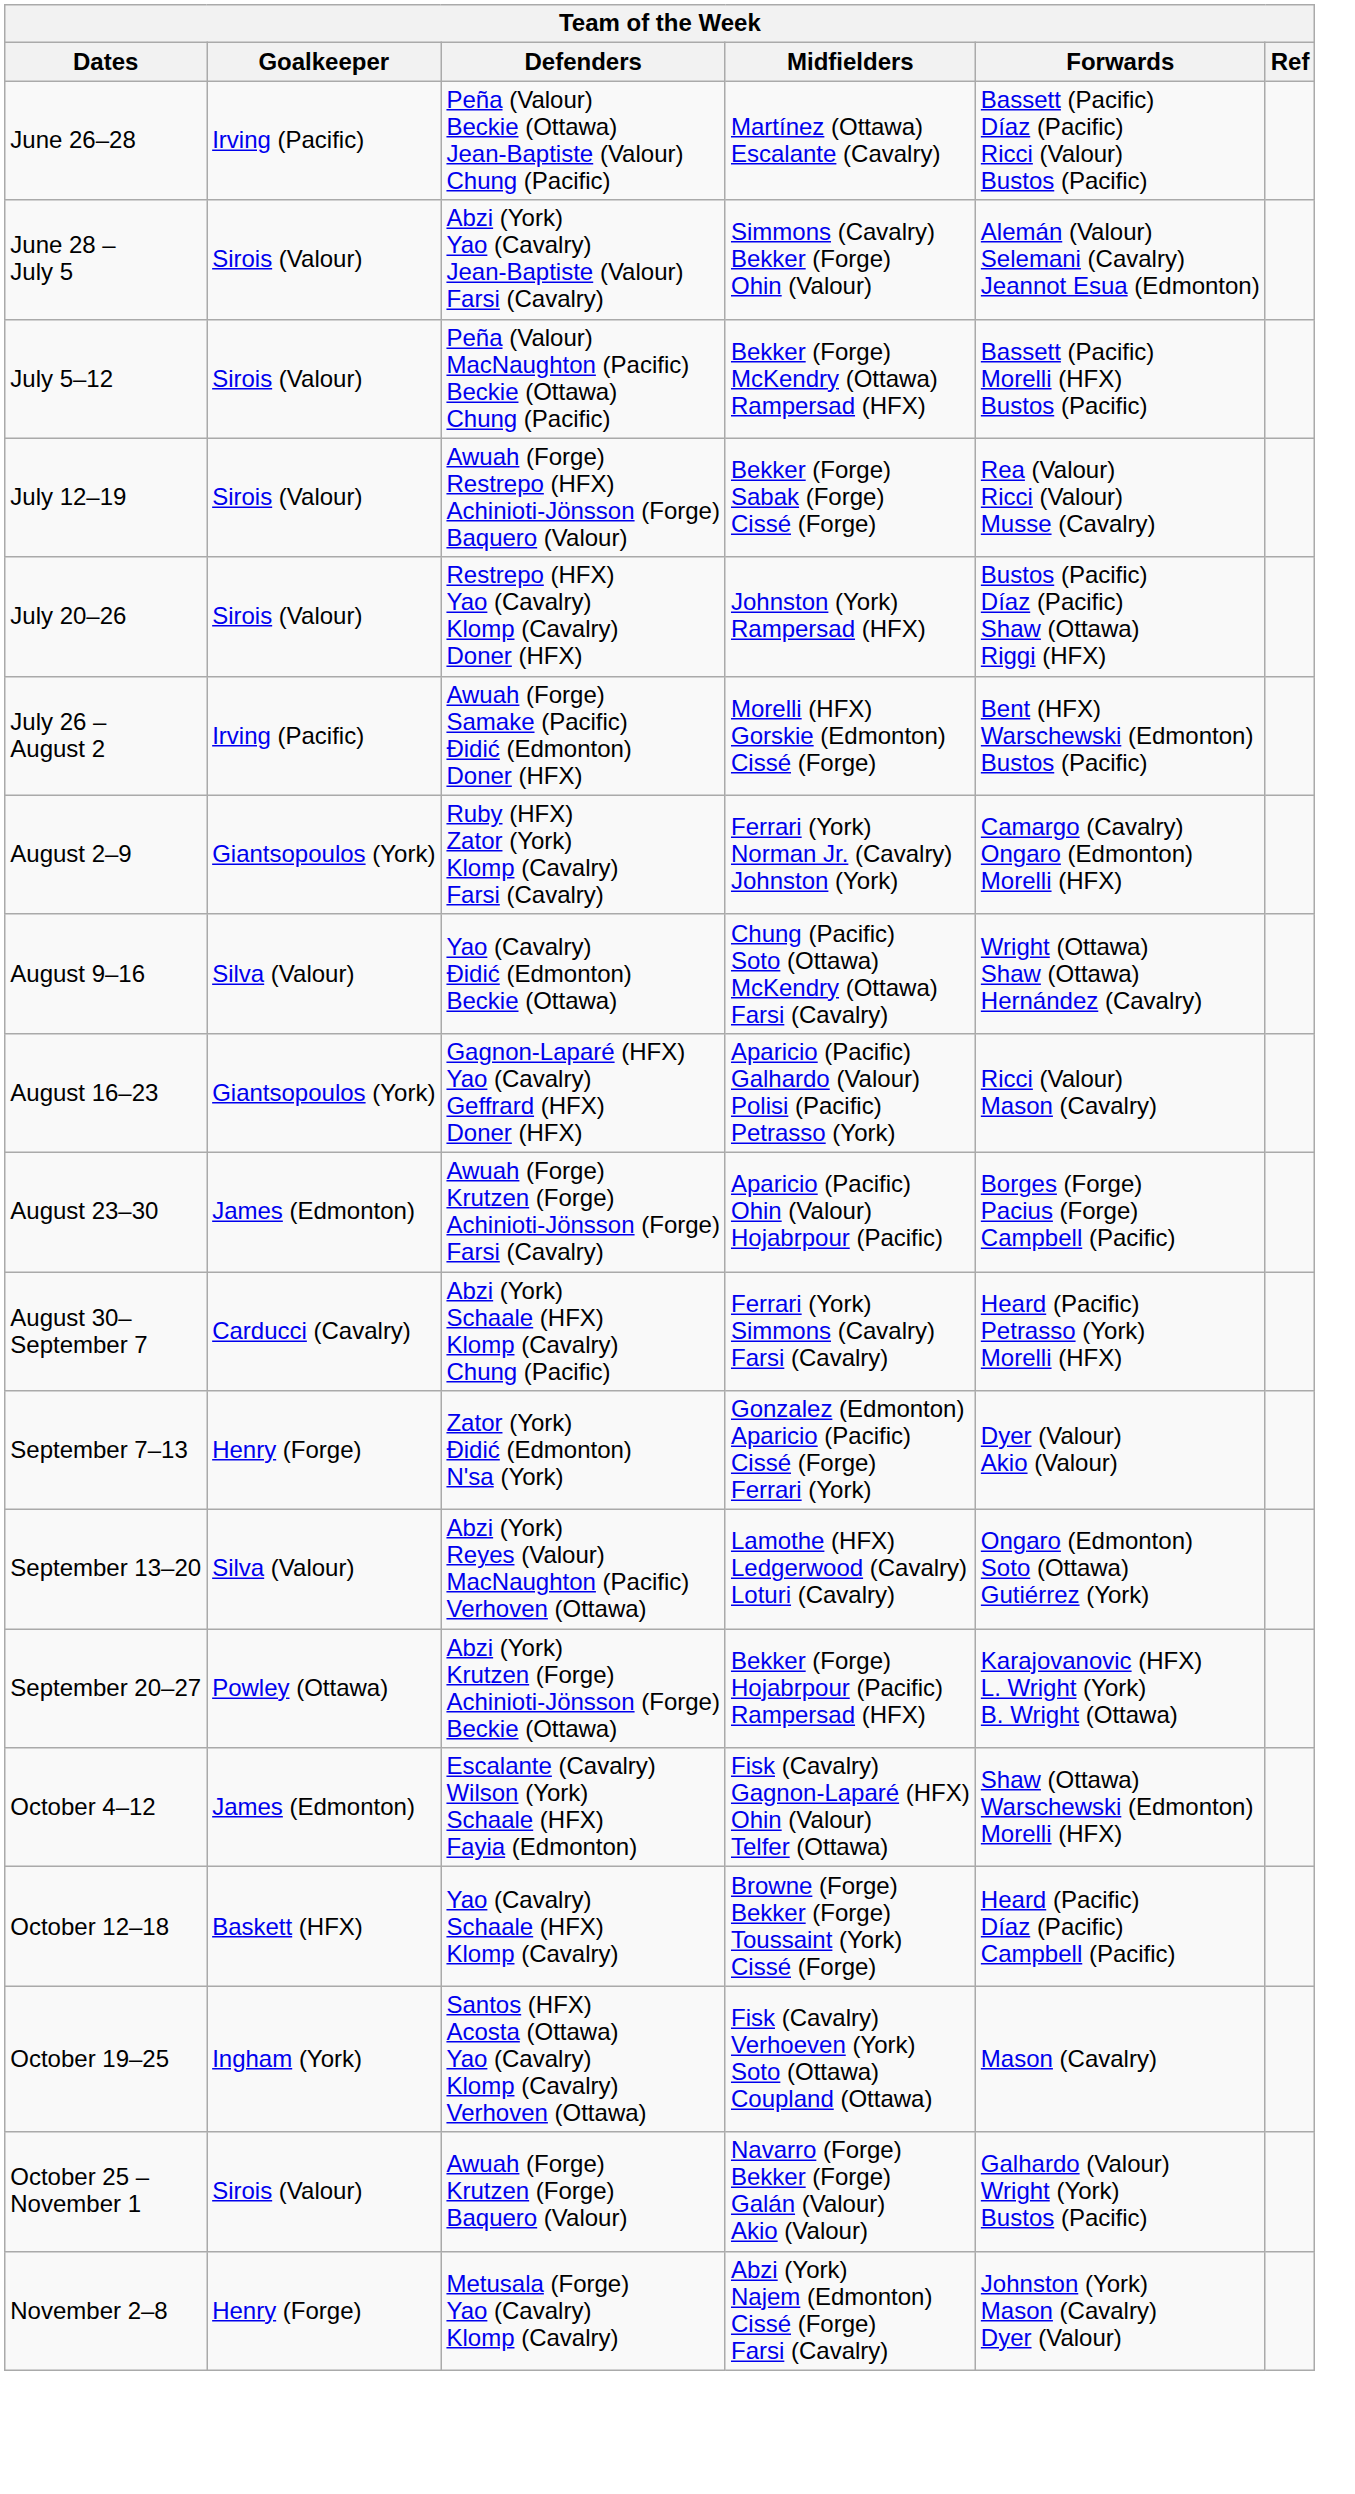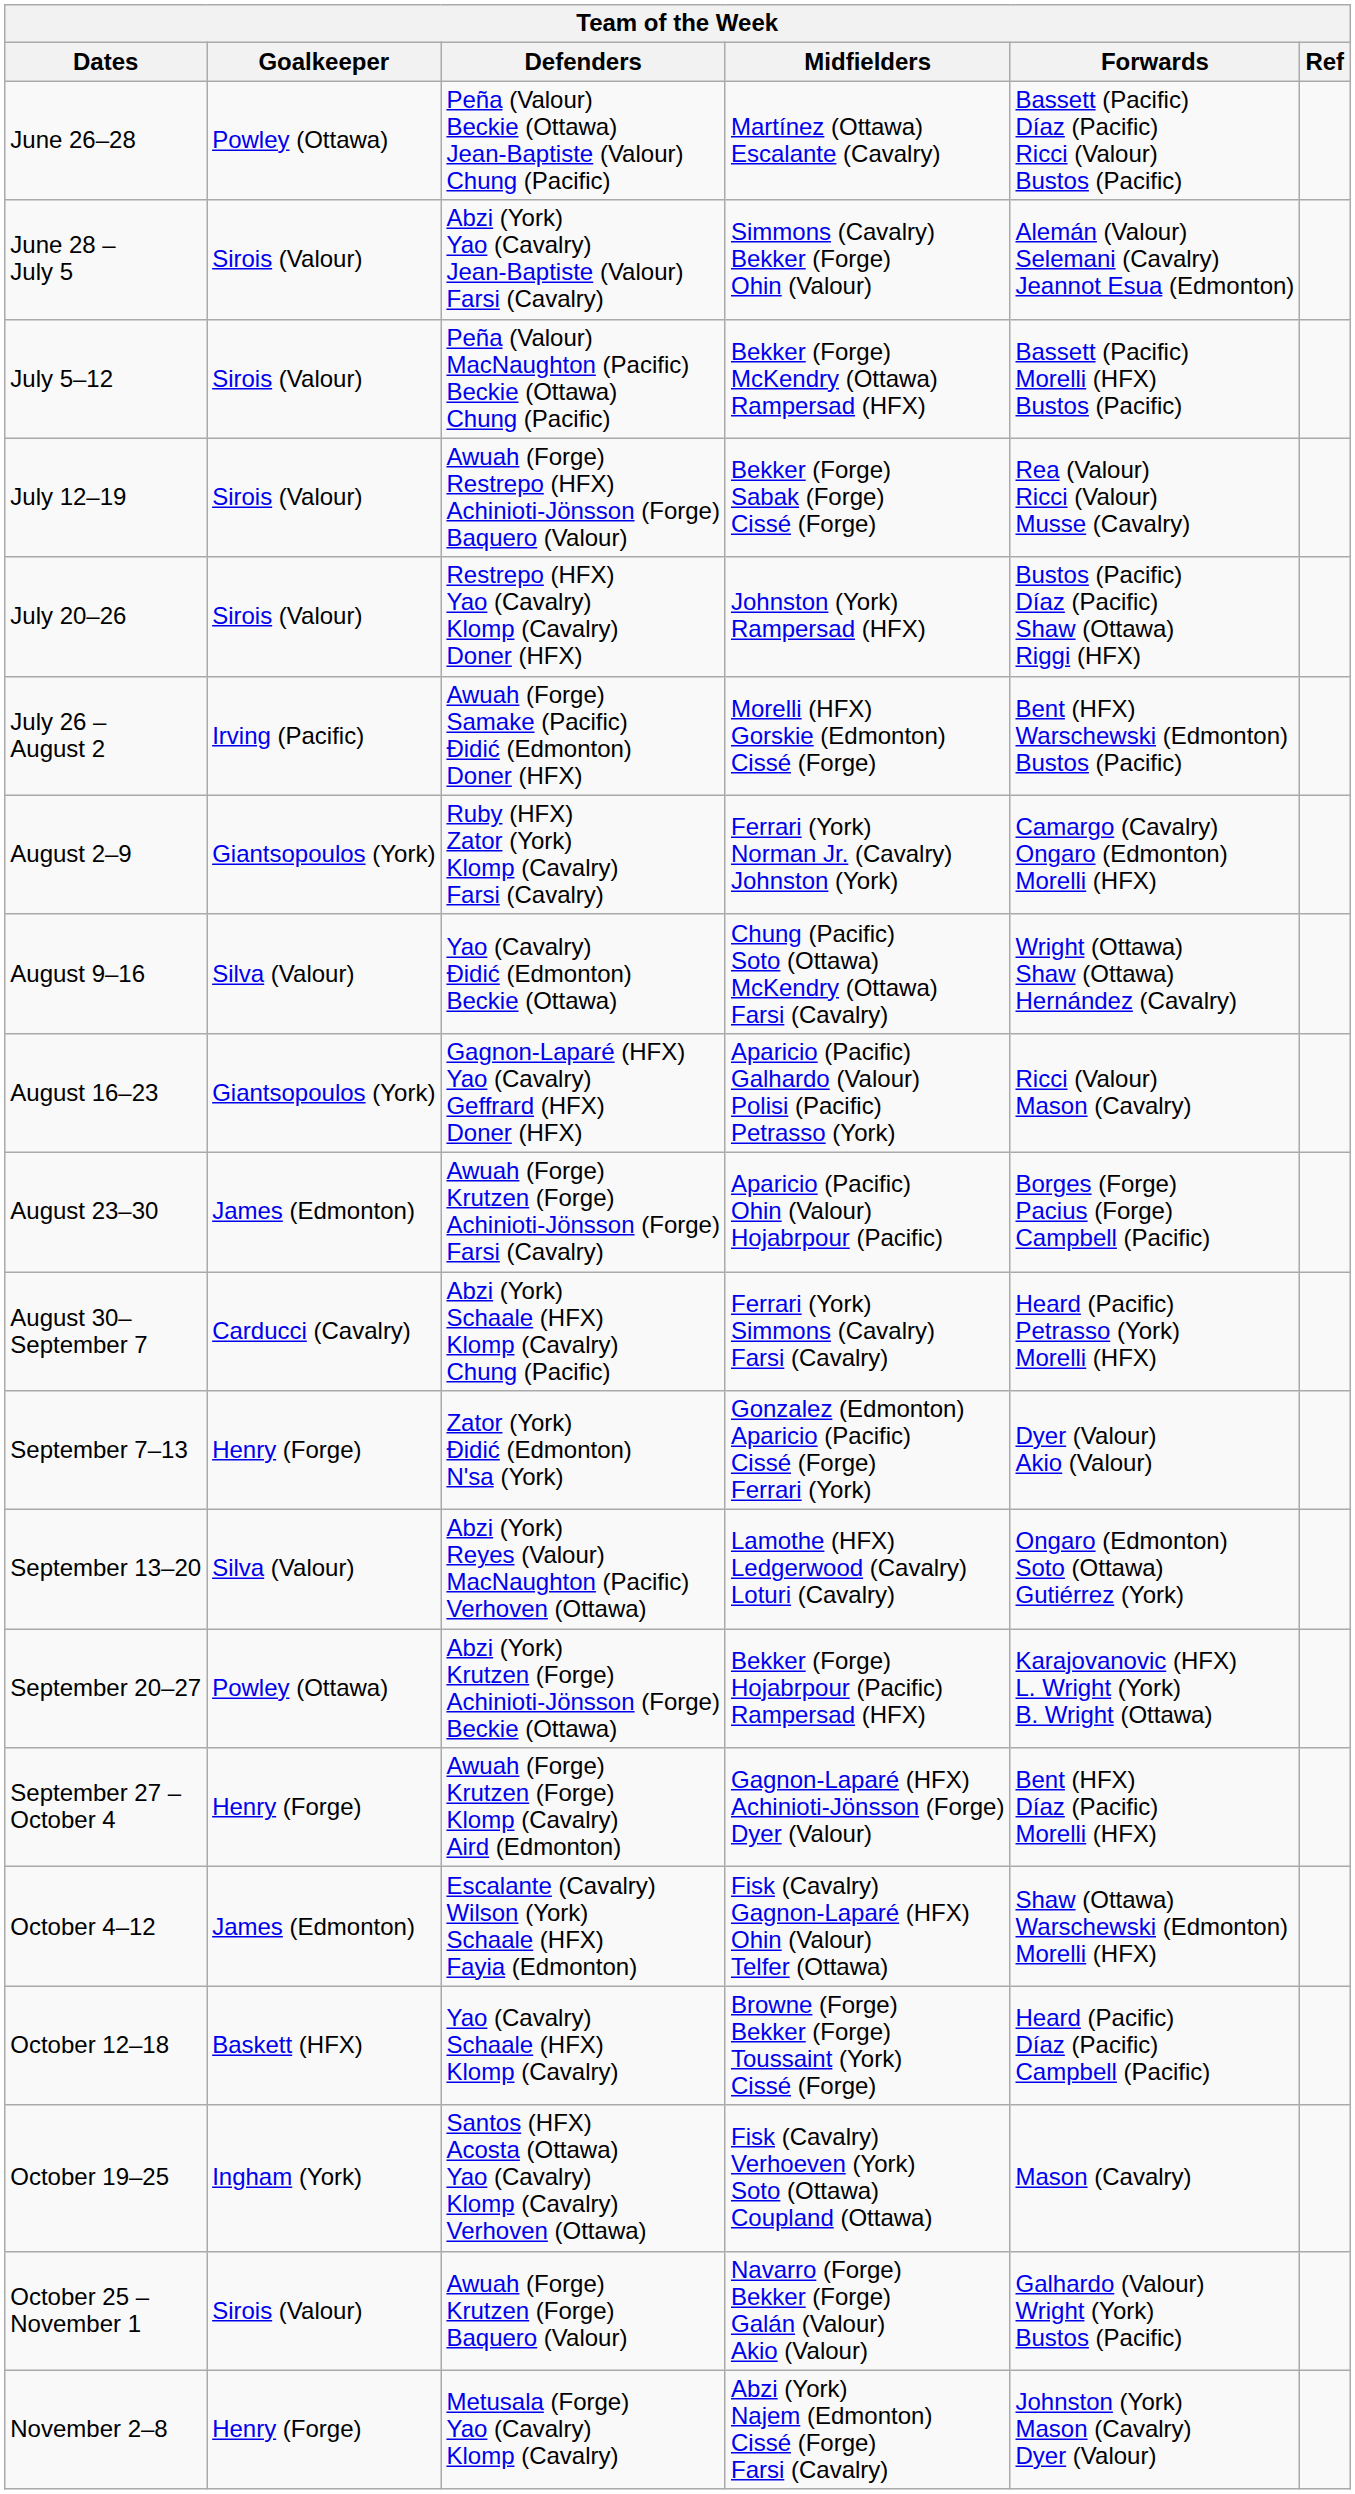June 26–28 | Goalkeeper: Irving (Pacific) -> Powley (Ottawa)
+ row: September 27 – October 4 | Henry (Forge) | Awuah (Forge) Krutzen (Forge) Klomp (Cavalry) Aird (Edmonton) | Gagnon-Laparé (HFX) Achinioti-Jönsson (Forge) Dyer (Valour) | Bent (HFX) Díaz (Pacific) Morelli (HFX)
